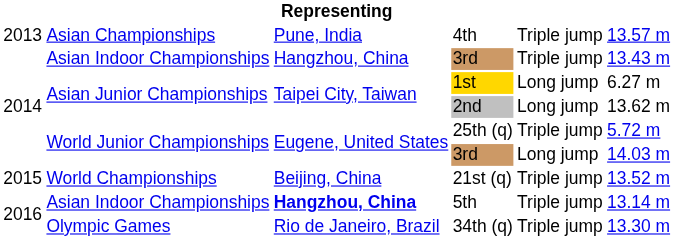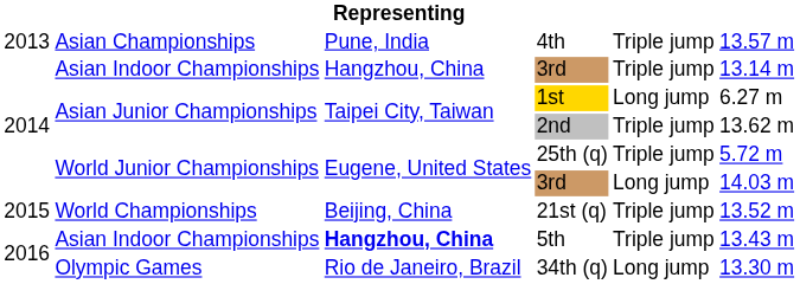Asian Indoor Championships / 3rd | column 6: 13.43 m -> 13.14 m
2nd | column 5: Long jump -> Triple jump
5th | column 6: 13.14 m -> 13.43 m
34th (q) | column 5: Triple jump -> Long jump
